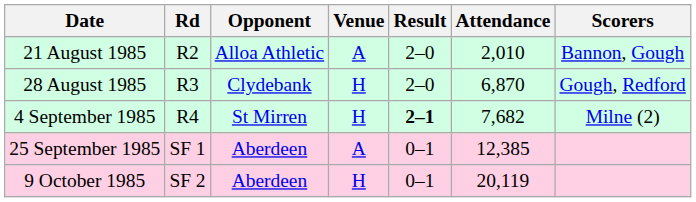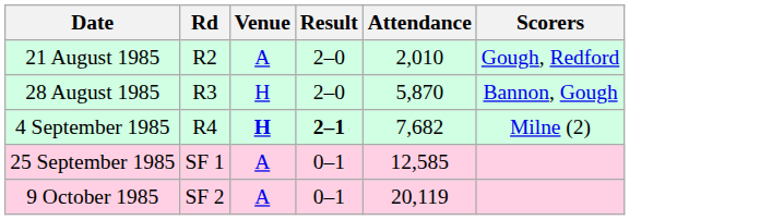- column: Opponent | Alloa Athletic | Clydebank | St Mirren | Aberdeen | Aberdeen
21 August 1985 | Scorers: Bannon, Gough -> Gough, Redford
28 August 1985 | Attendance: 6,870 -> 5,870
28 August 1985 | Scorers: Gough, Redford -> Bannon, Gough
4 September 1985 | Venue: normal -> bold
25 September 1985 | Attendance: 12,385 -> 12,585
9 October 1985 | Venue: H -> A
